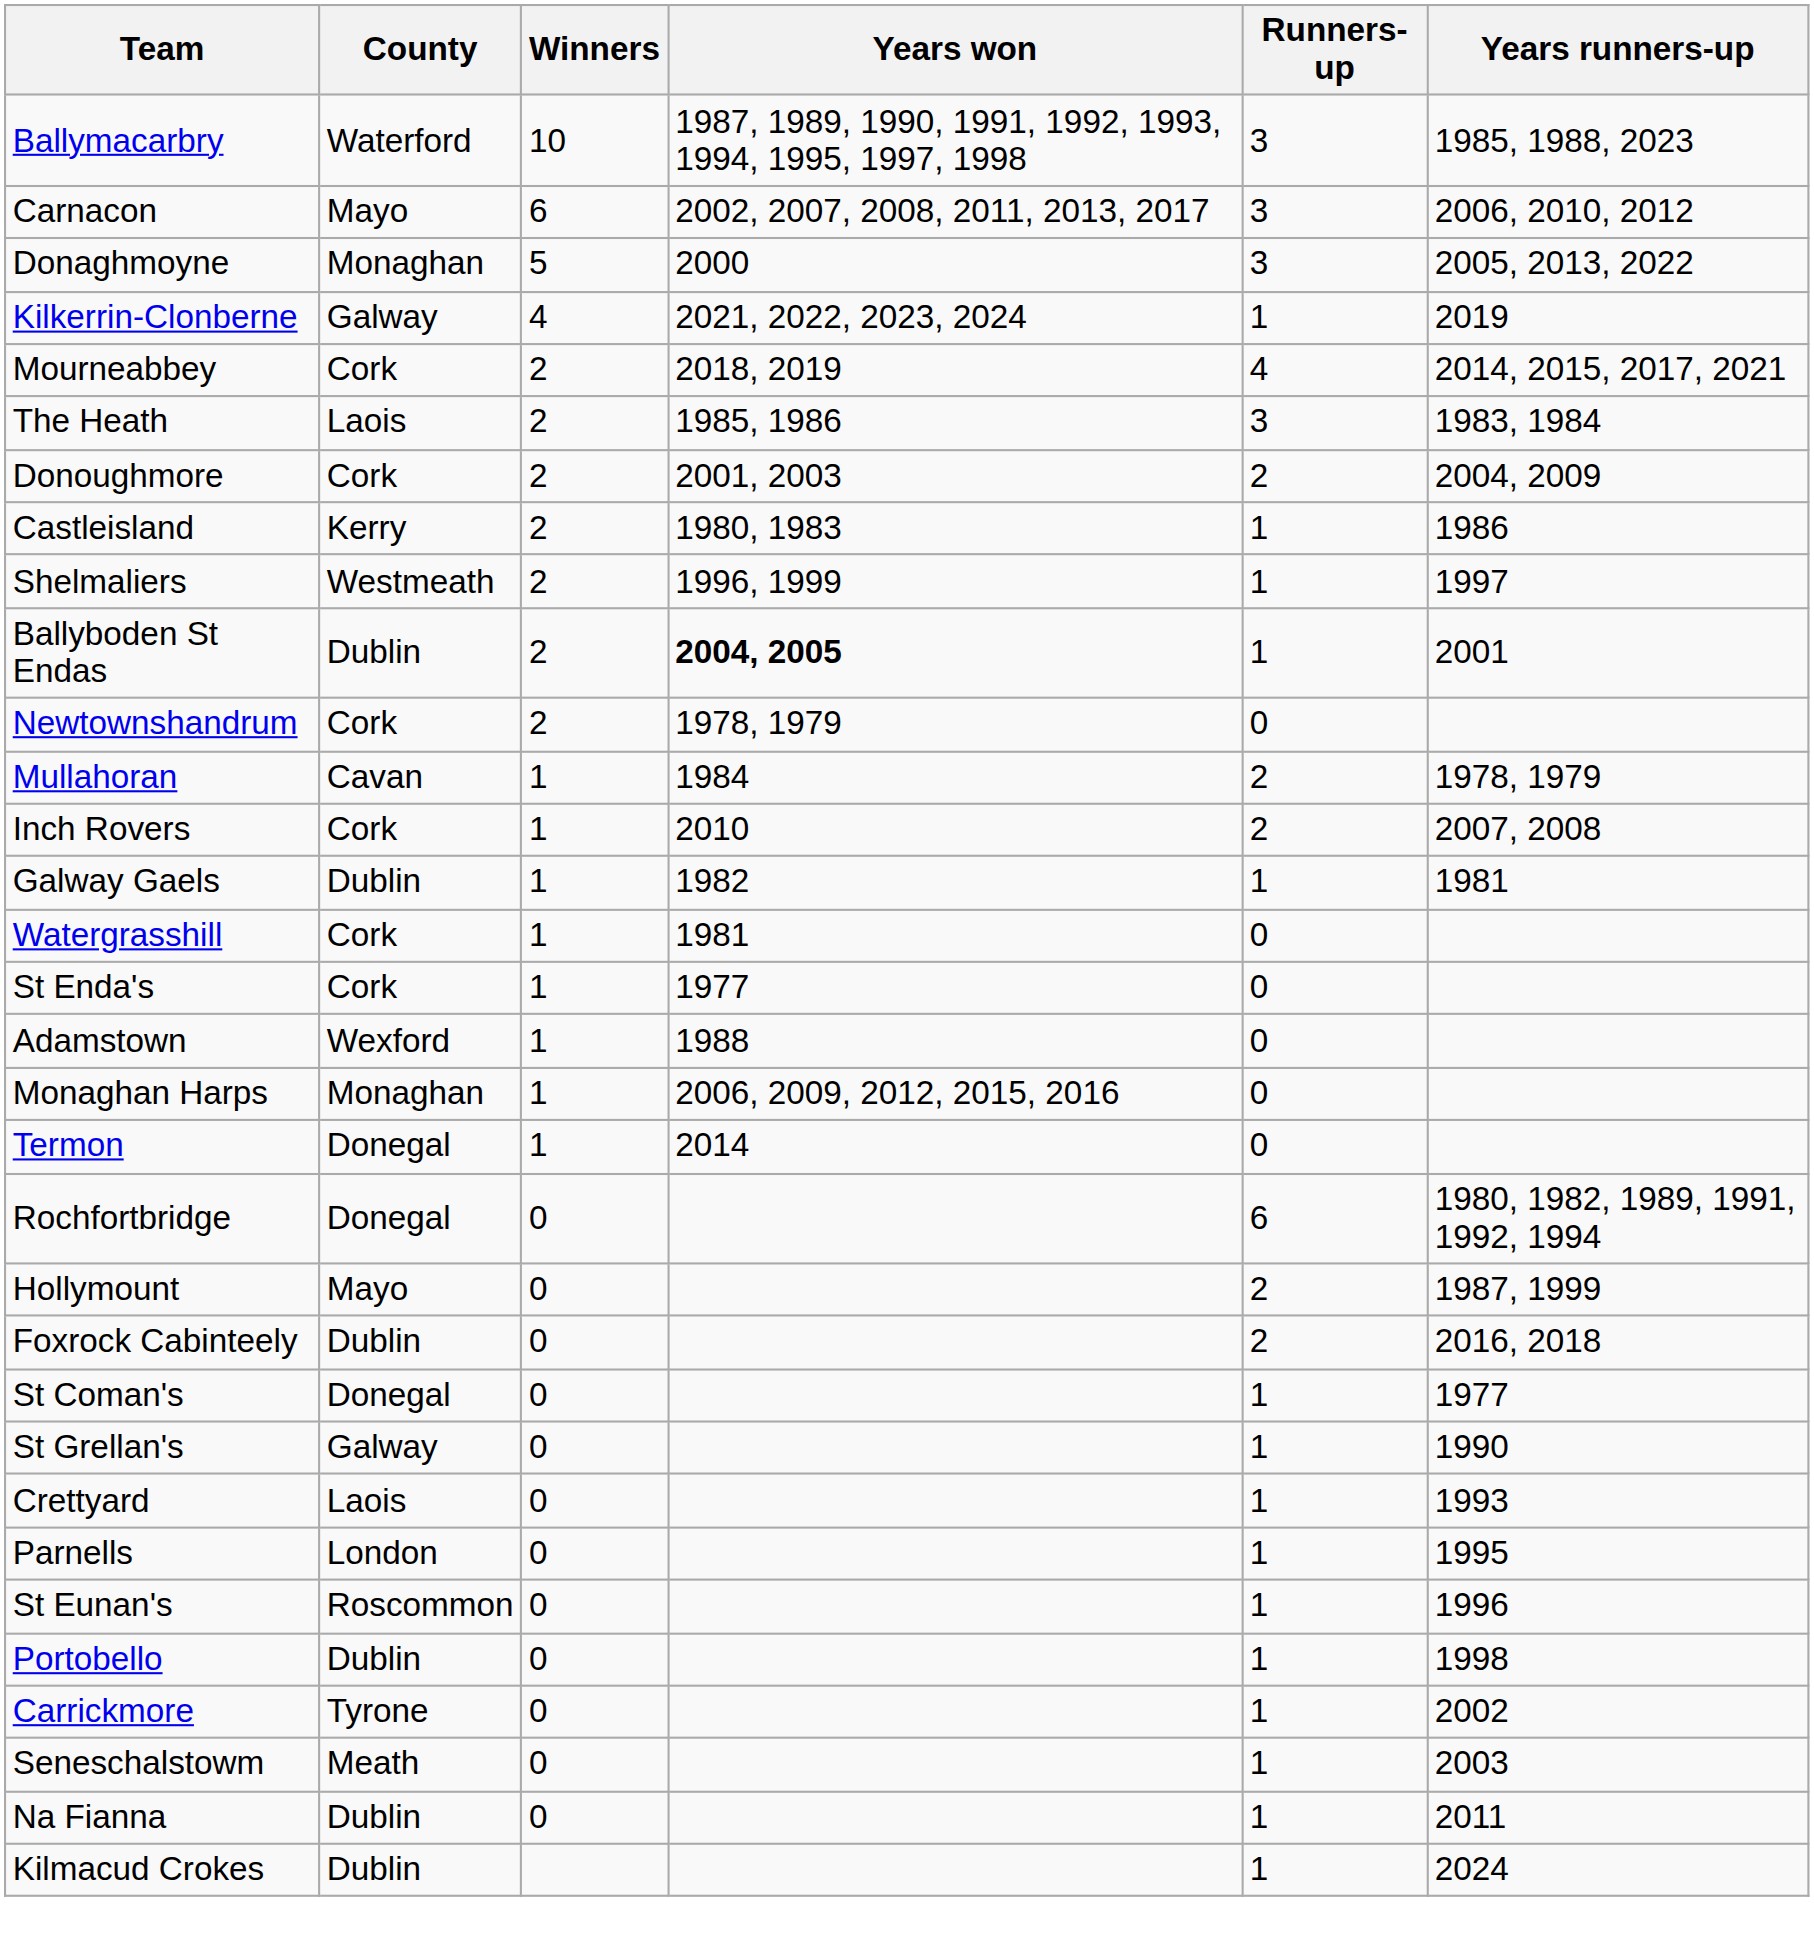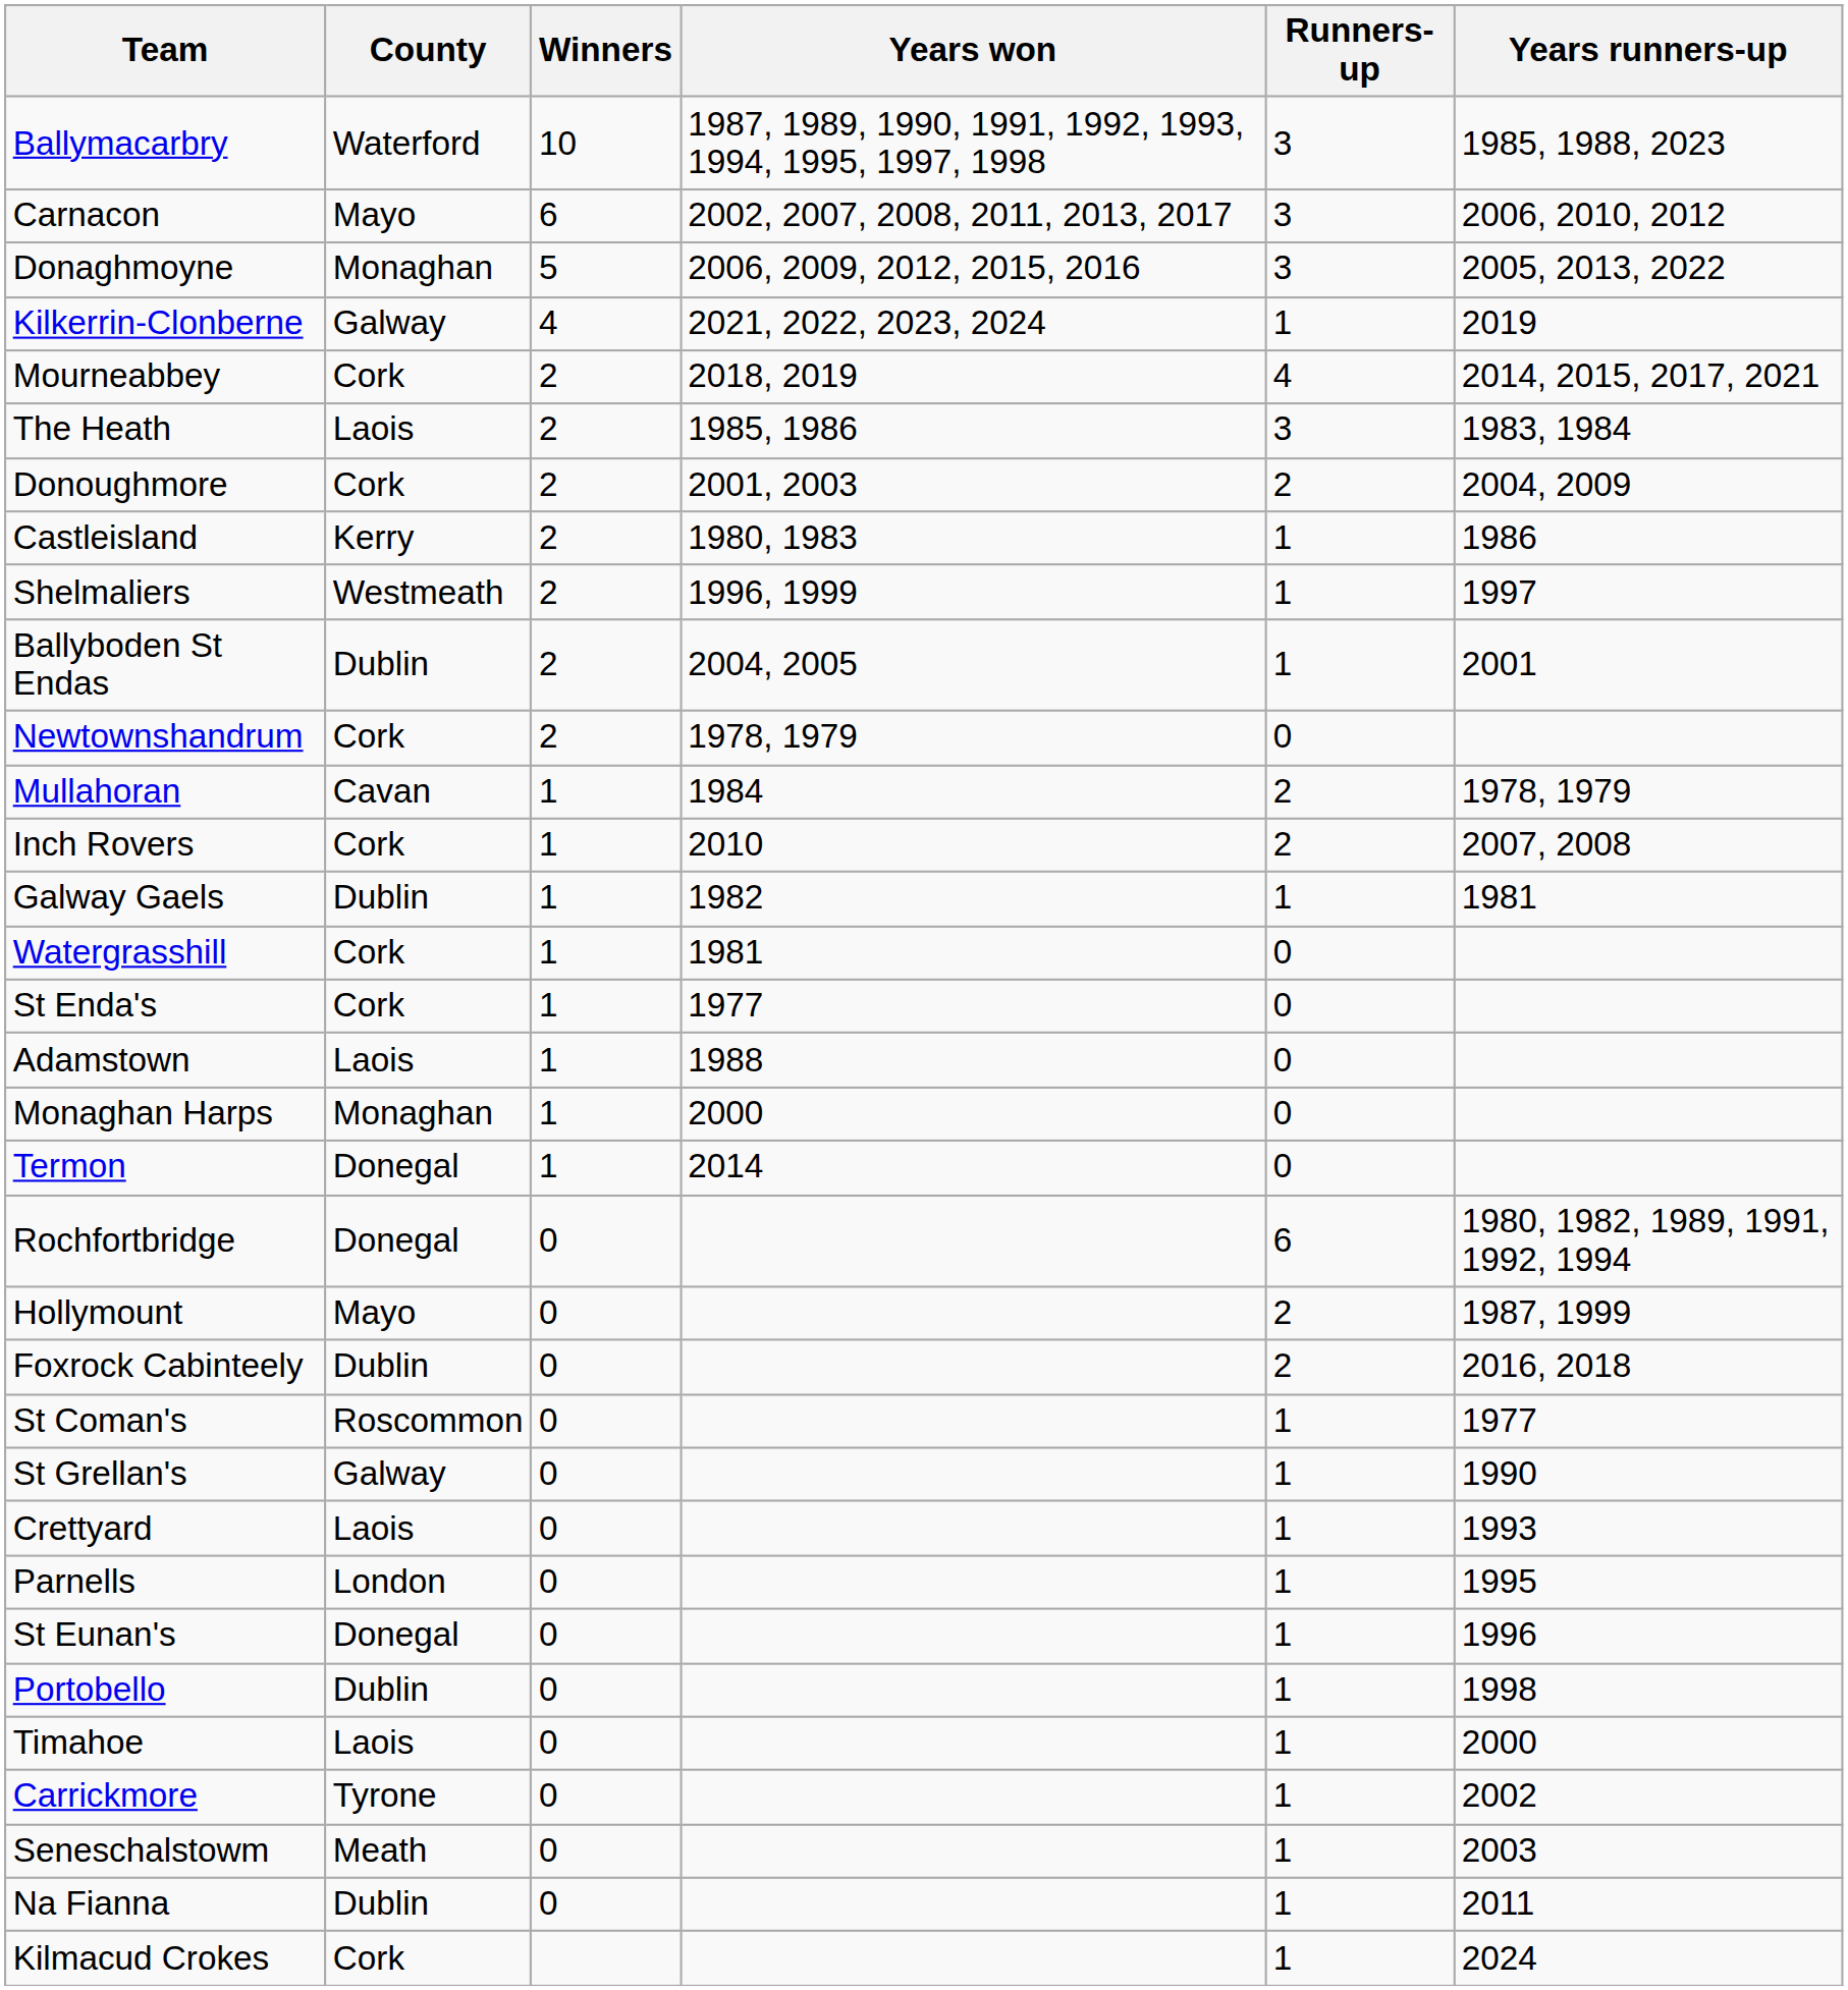Donaghmoyne | Years won: 2000 -> 2006, 2009, 2012, 2015, 2016
Ballyboden St Endas | Years won: bold -> normal
Adamstown | County: Wexford -> Laois
Monaghan Harps | Years won: 2006, 2009, 2012, 2015, 2016 -> 2000
St Coman's | County: Donegal -> Roscommon
St Eunan's | County: Roscommon -> Donegal
+ row: Timahoe | Laois | 0 | 1 | 2000
Kilmacud Crokes | County: Dublin -> Cork
